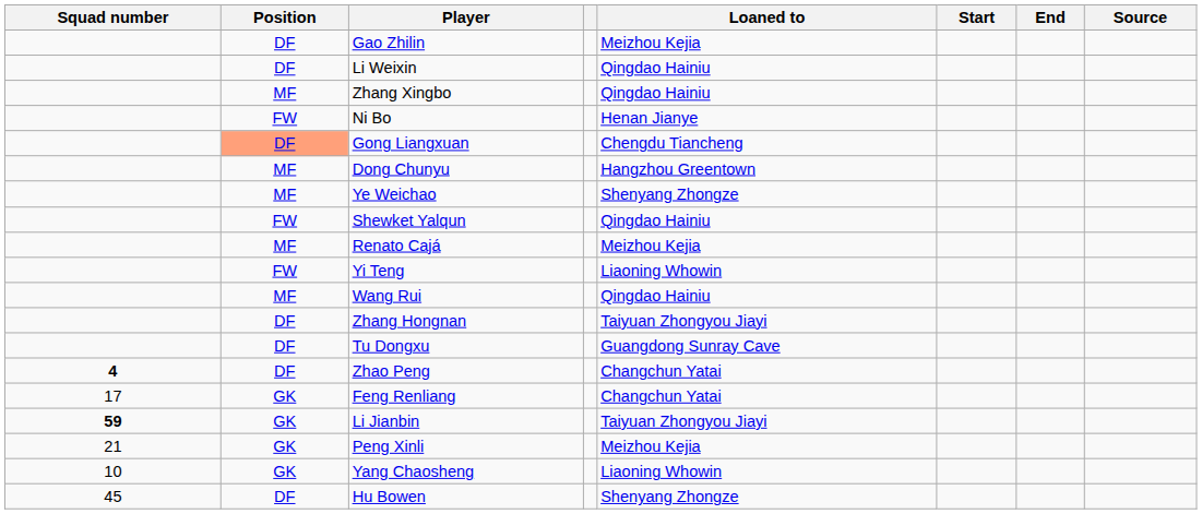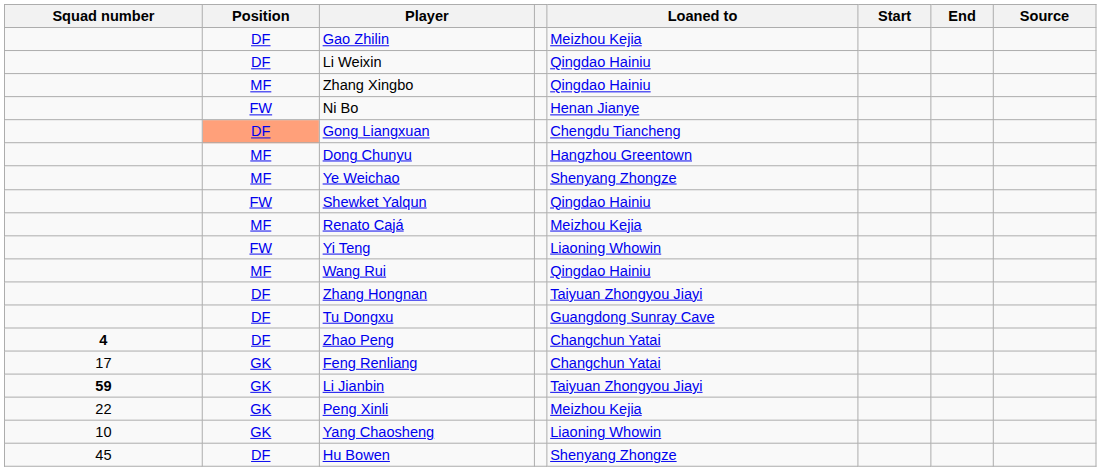Peng Xinli | Squad number: 21 -> 22
